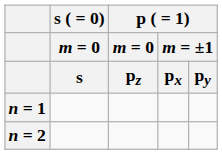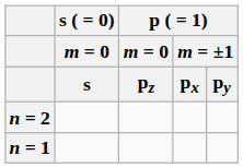rows swapped: n = 1 <-> n = 2
